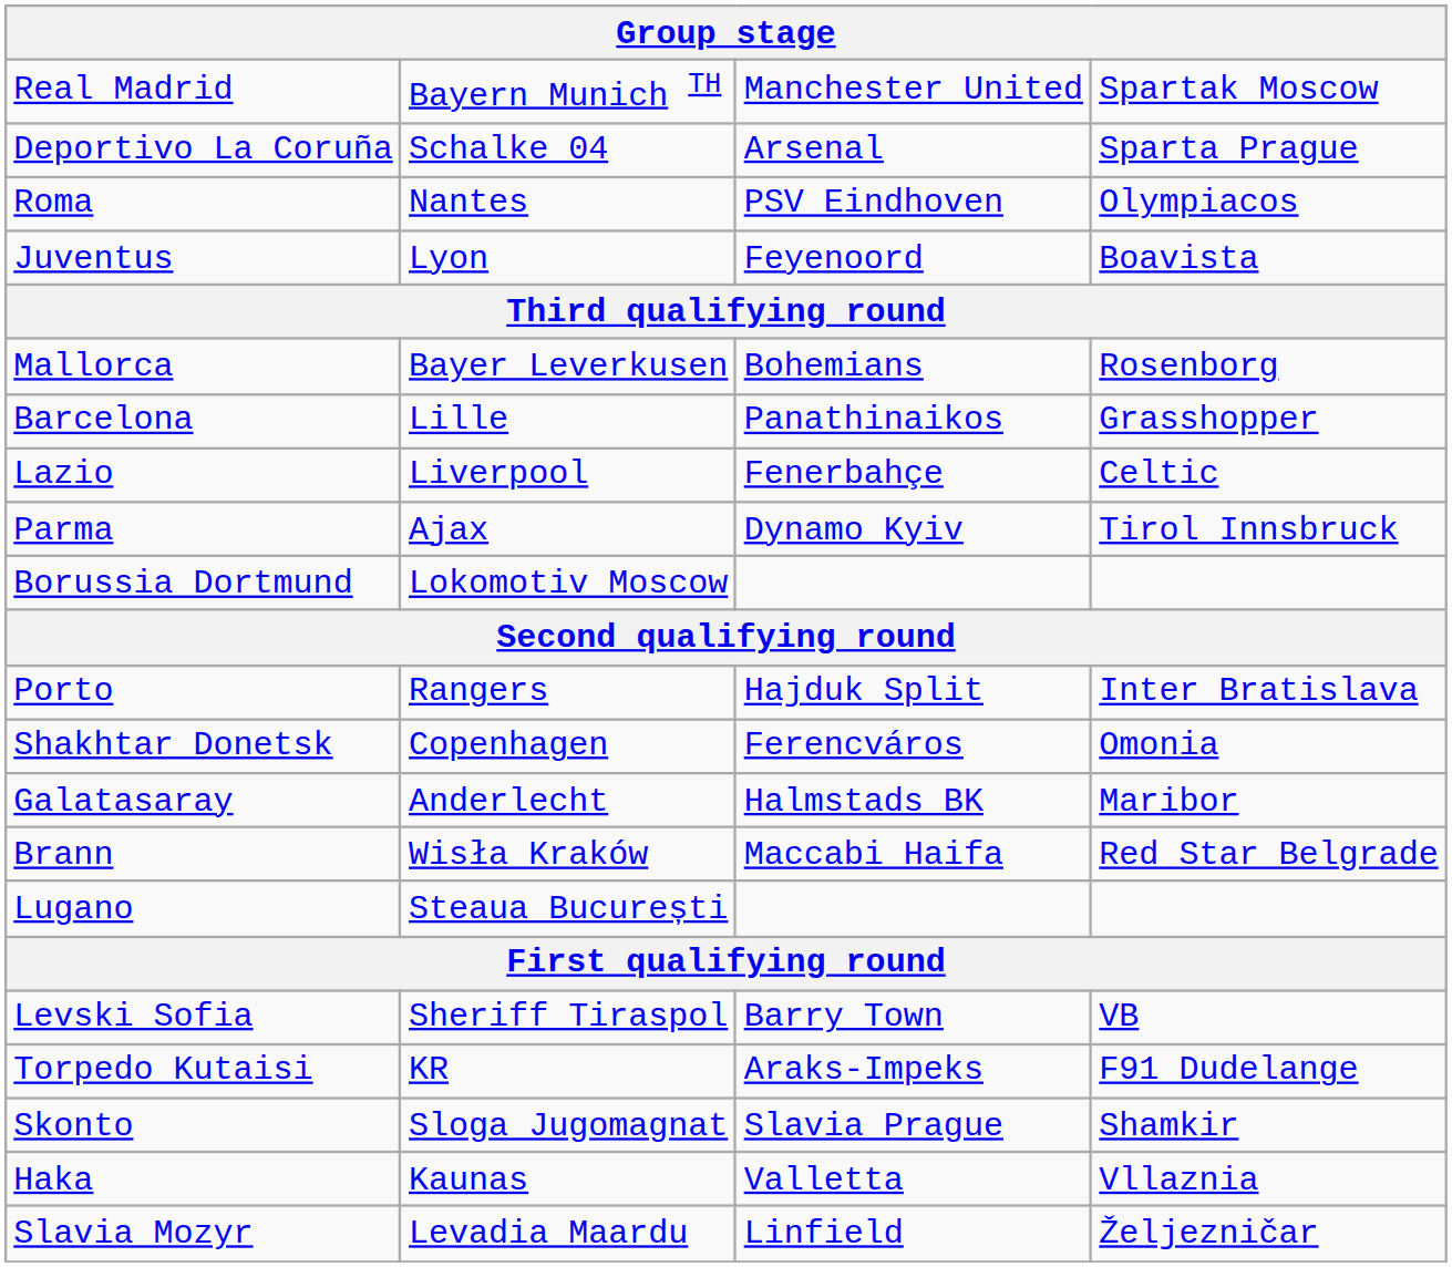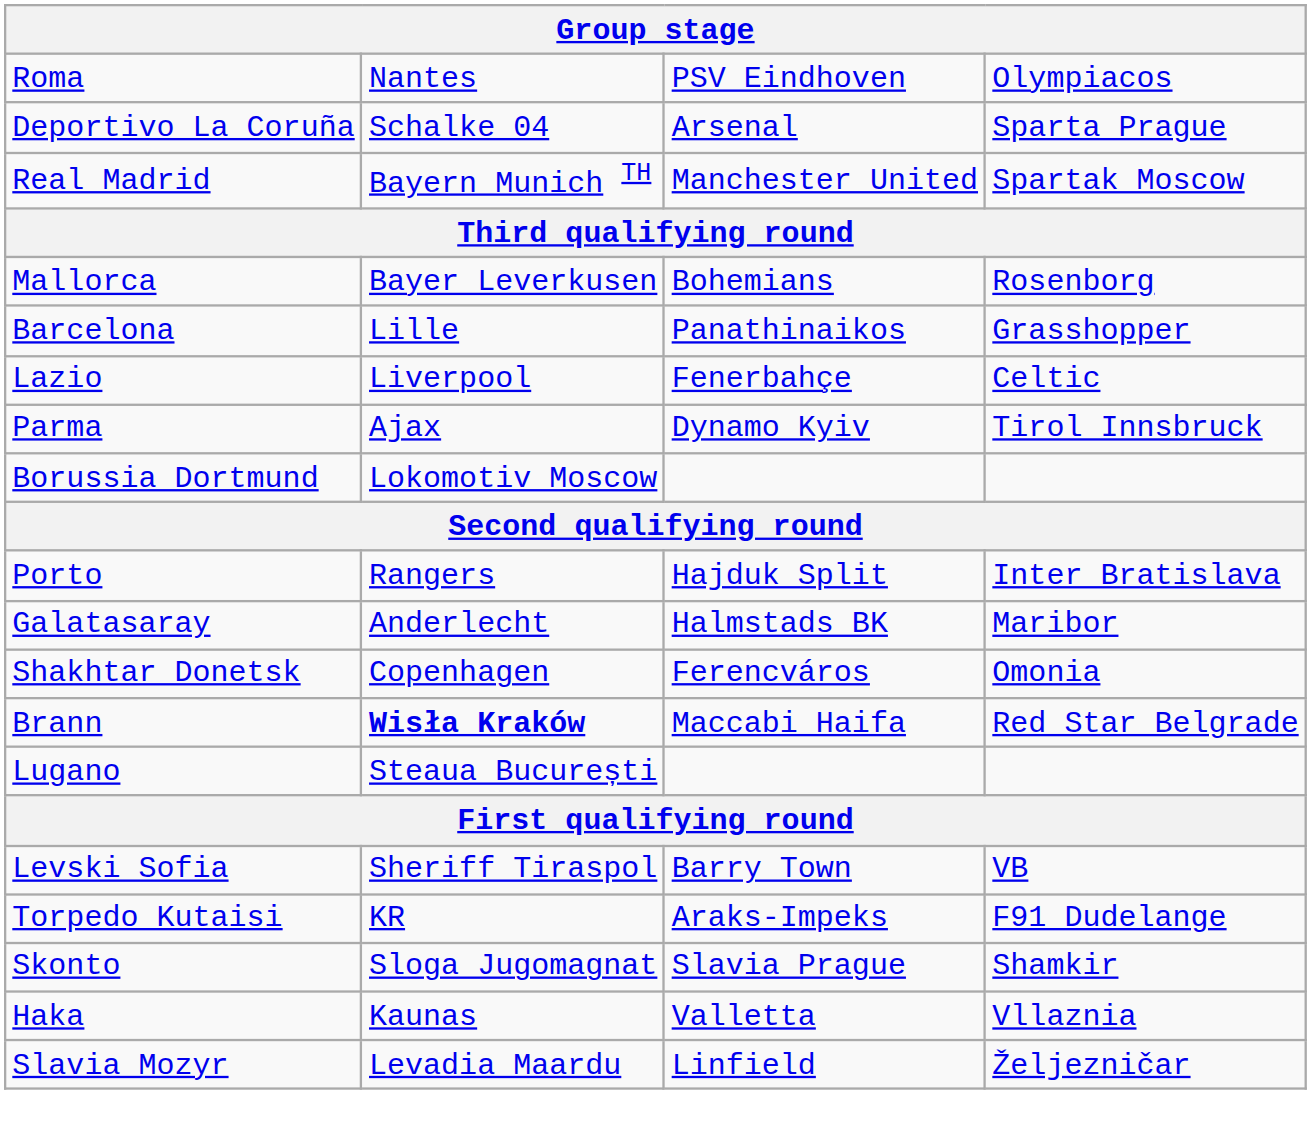rows swapped: Real Madrid <-> Roma
- row: Juventus | Lyon | Feyenoord | Boavista
rows swapped: Galatasaray <-> Shakhtar Donetsk
Brann | column 2: normal -> bold
